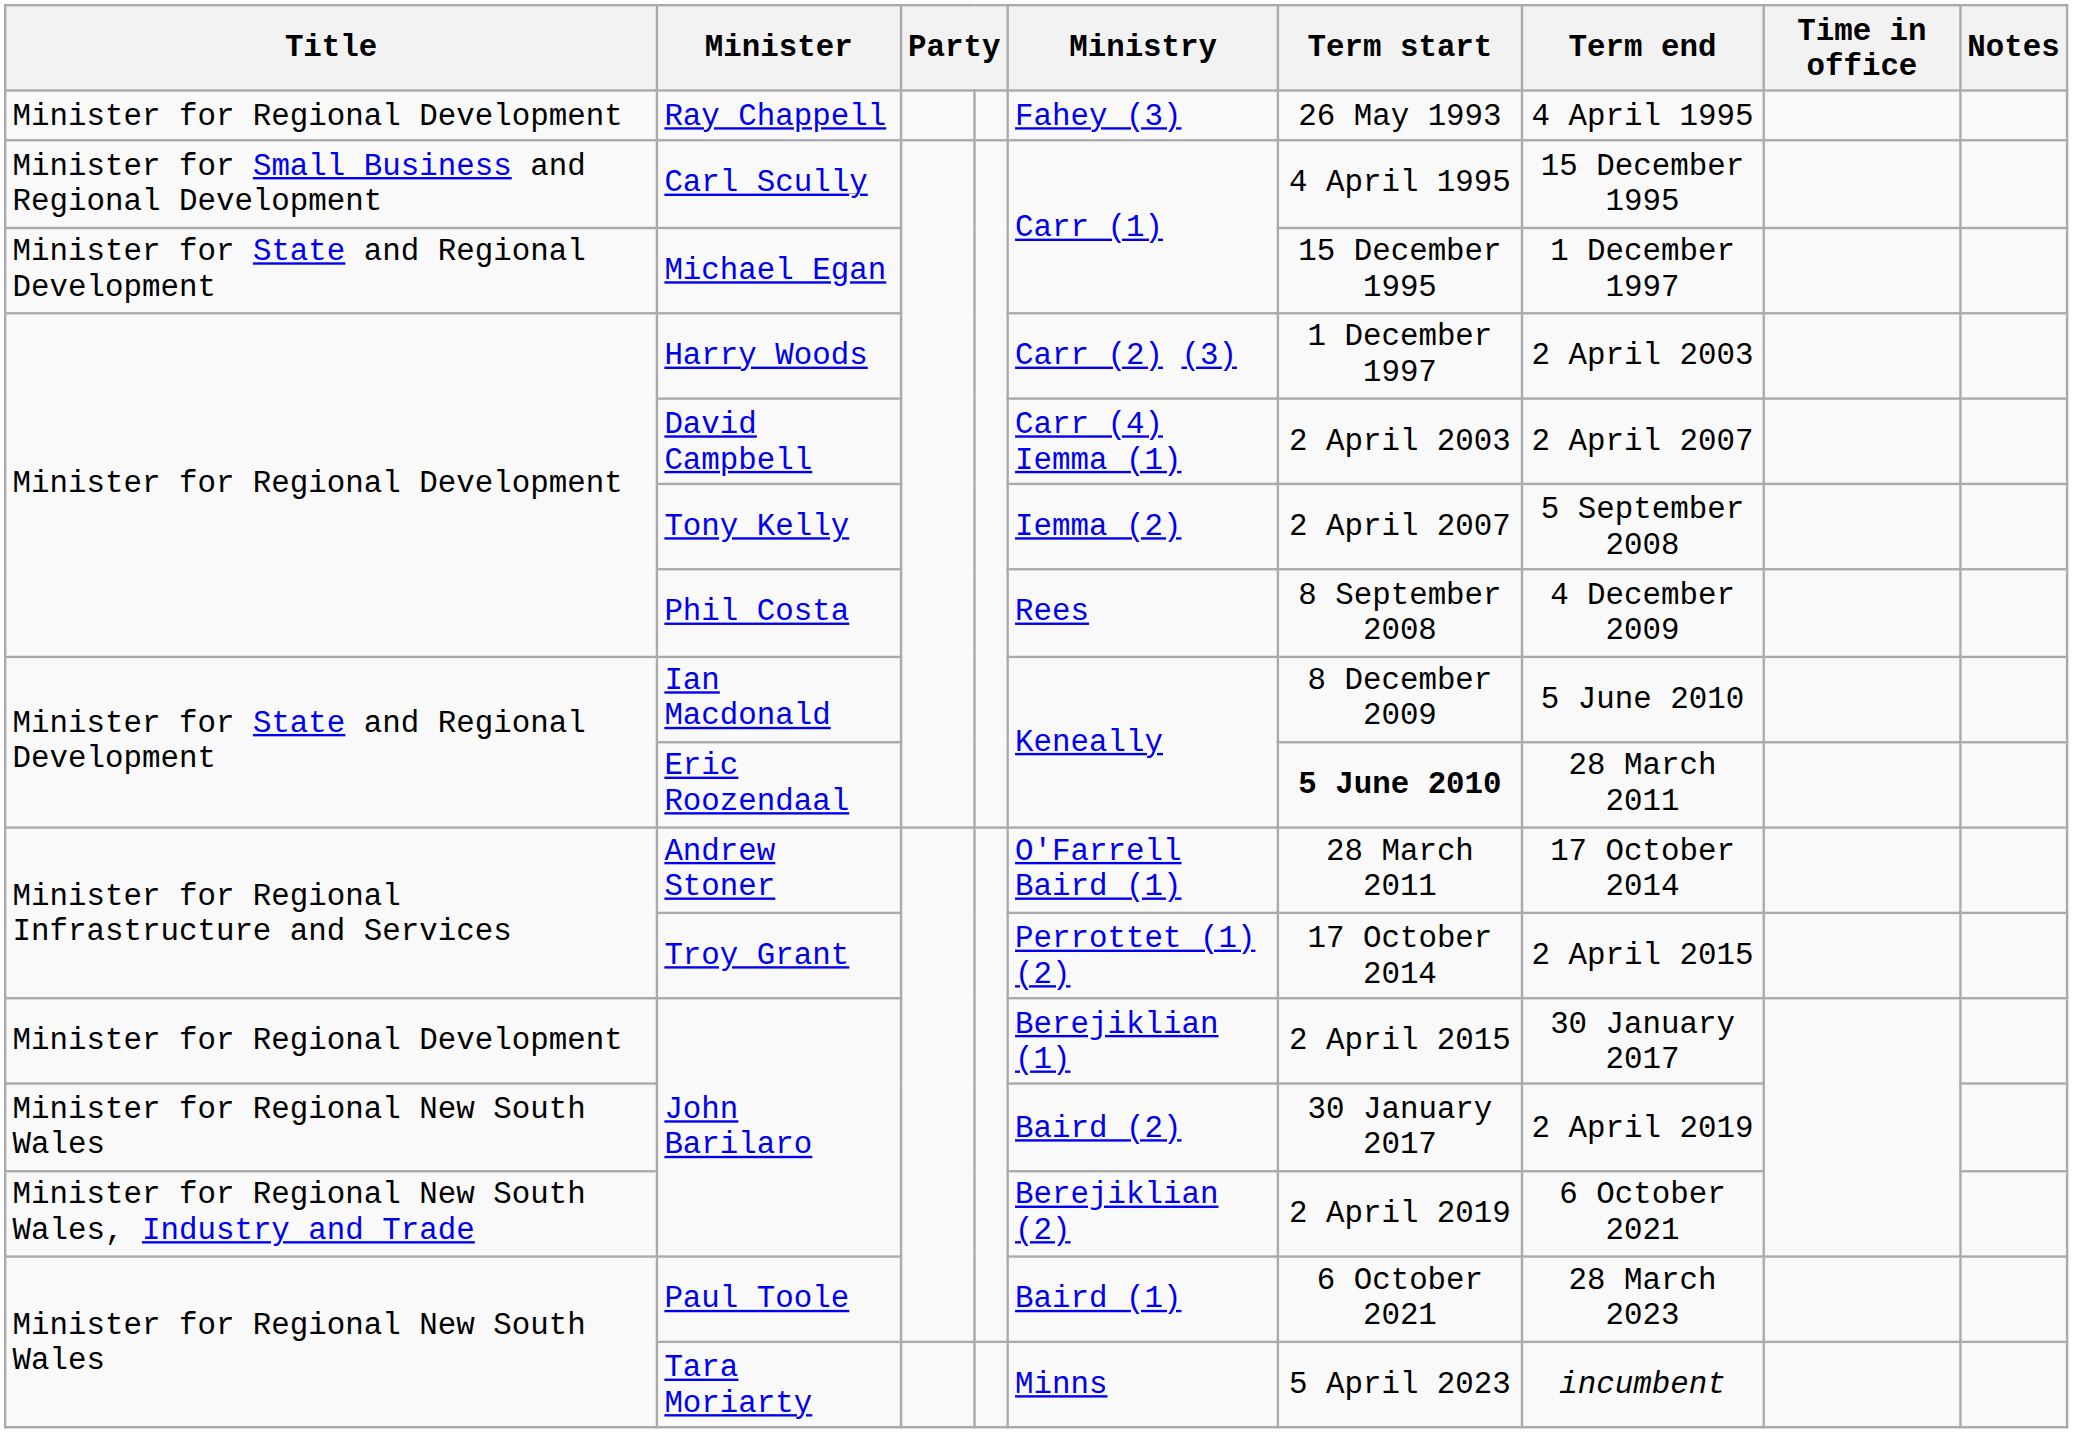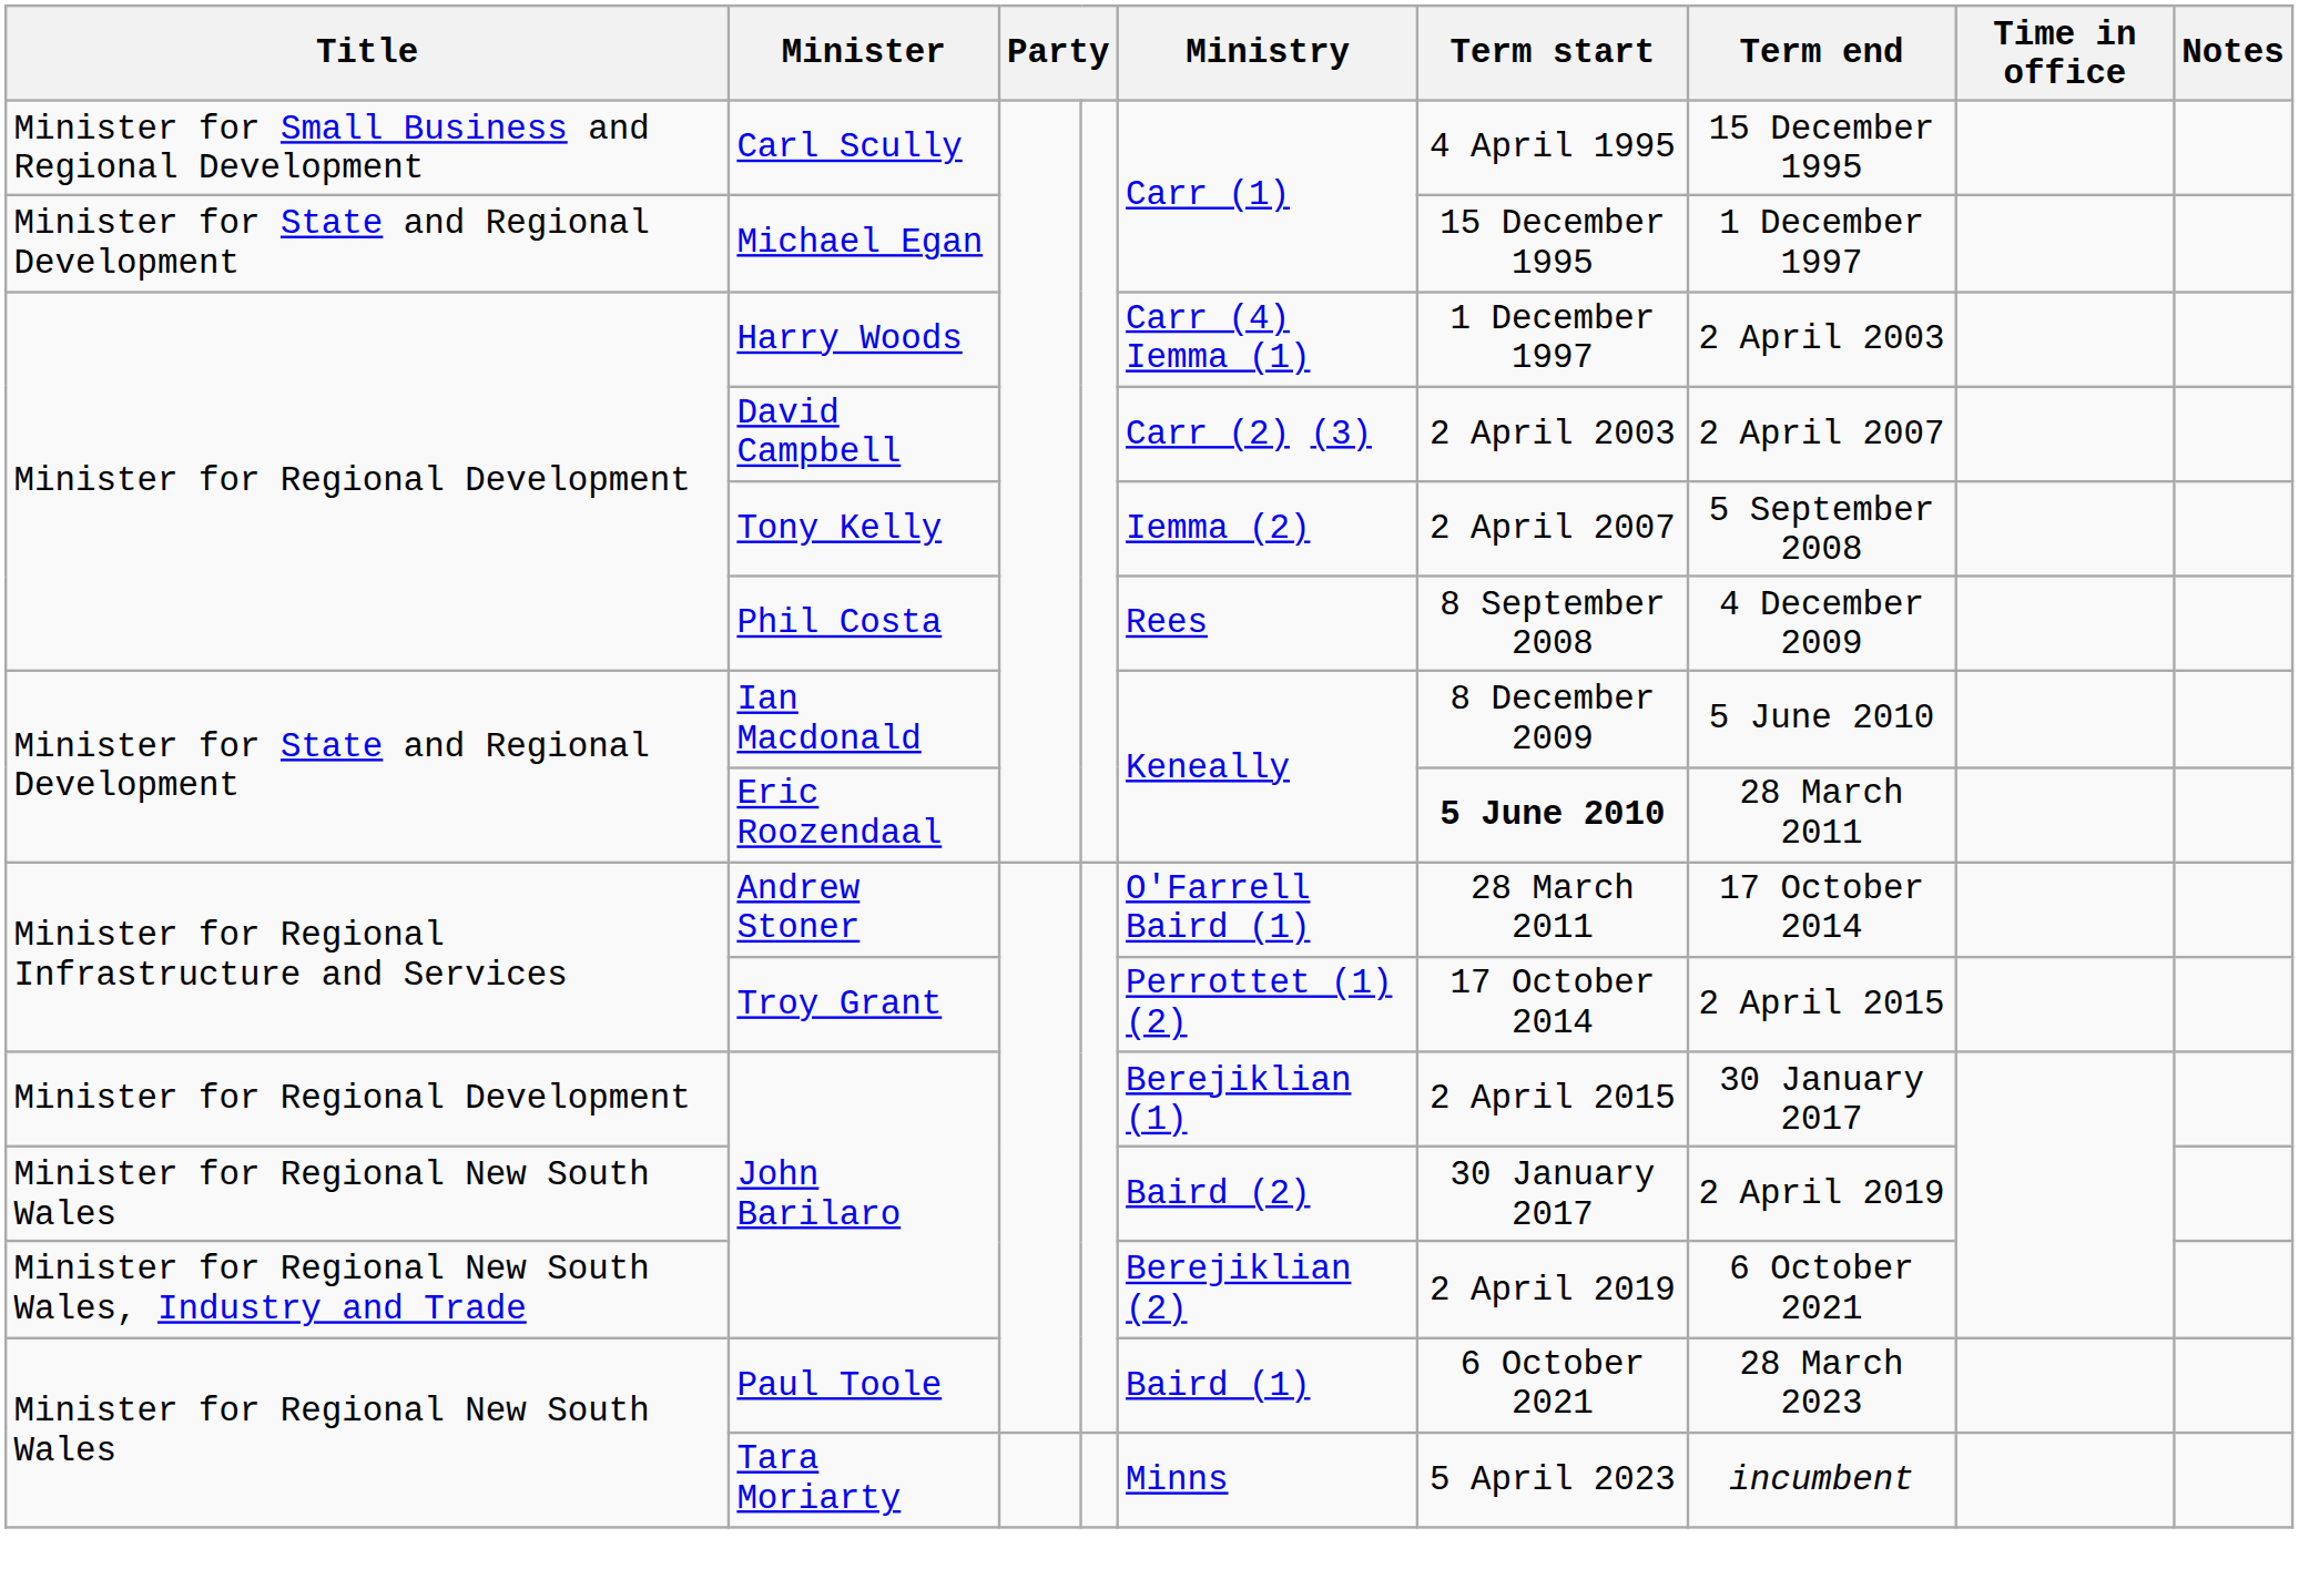- row: Minister for Regional Development | Ray Chappell | Fahey (3) | 26 May 1993 | 4 April 1995
Harry Woods | Ministry: Carr (2) (3) -> Carr (4) Iemma (1)
David Campbell | Ministry: Carr (4) Iemma (1) -> Carr (2) (3)
